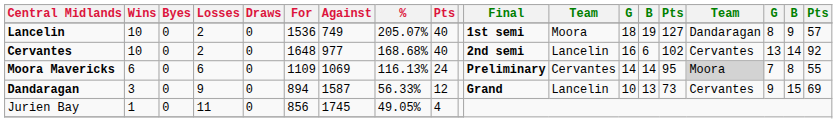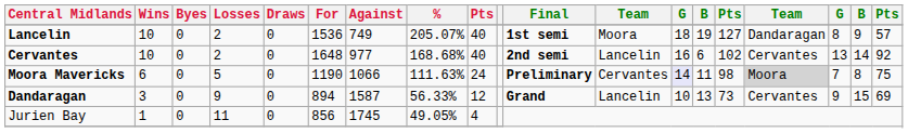Moora Mavericks | Losses: 6 -> 5
Moora Mavericks | For: 1109 -> 1190
Moora Mavericks | Against: 1069 -> 1066
Moora Mavericks | %: 116.13% -> 111.63%
Moora Mavericks | column 13: no background -> lavender background
Moora Mavericks | column 14: 14 -> 11
Moora Mavericks | column 15: 95 -> 98
Moora Mavericks | column 19: 55 -> 75
